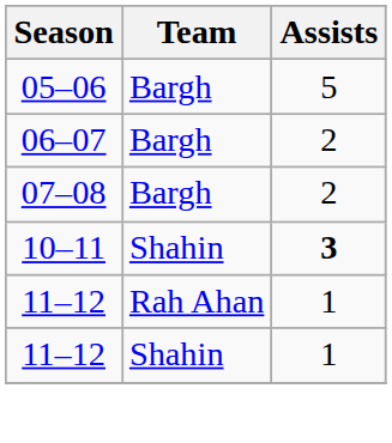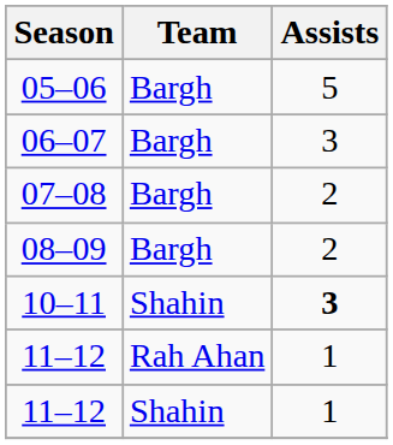06–07 | Assists: 2 -> 3
+ row: 08–09 | Bargh | 2
